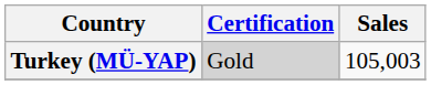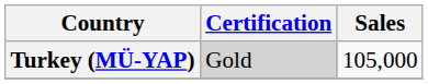Turkey (MÜ-YAP) | Sales: 105,003 -> 105,000
